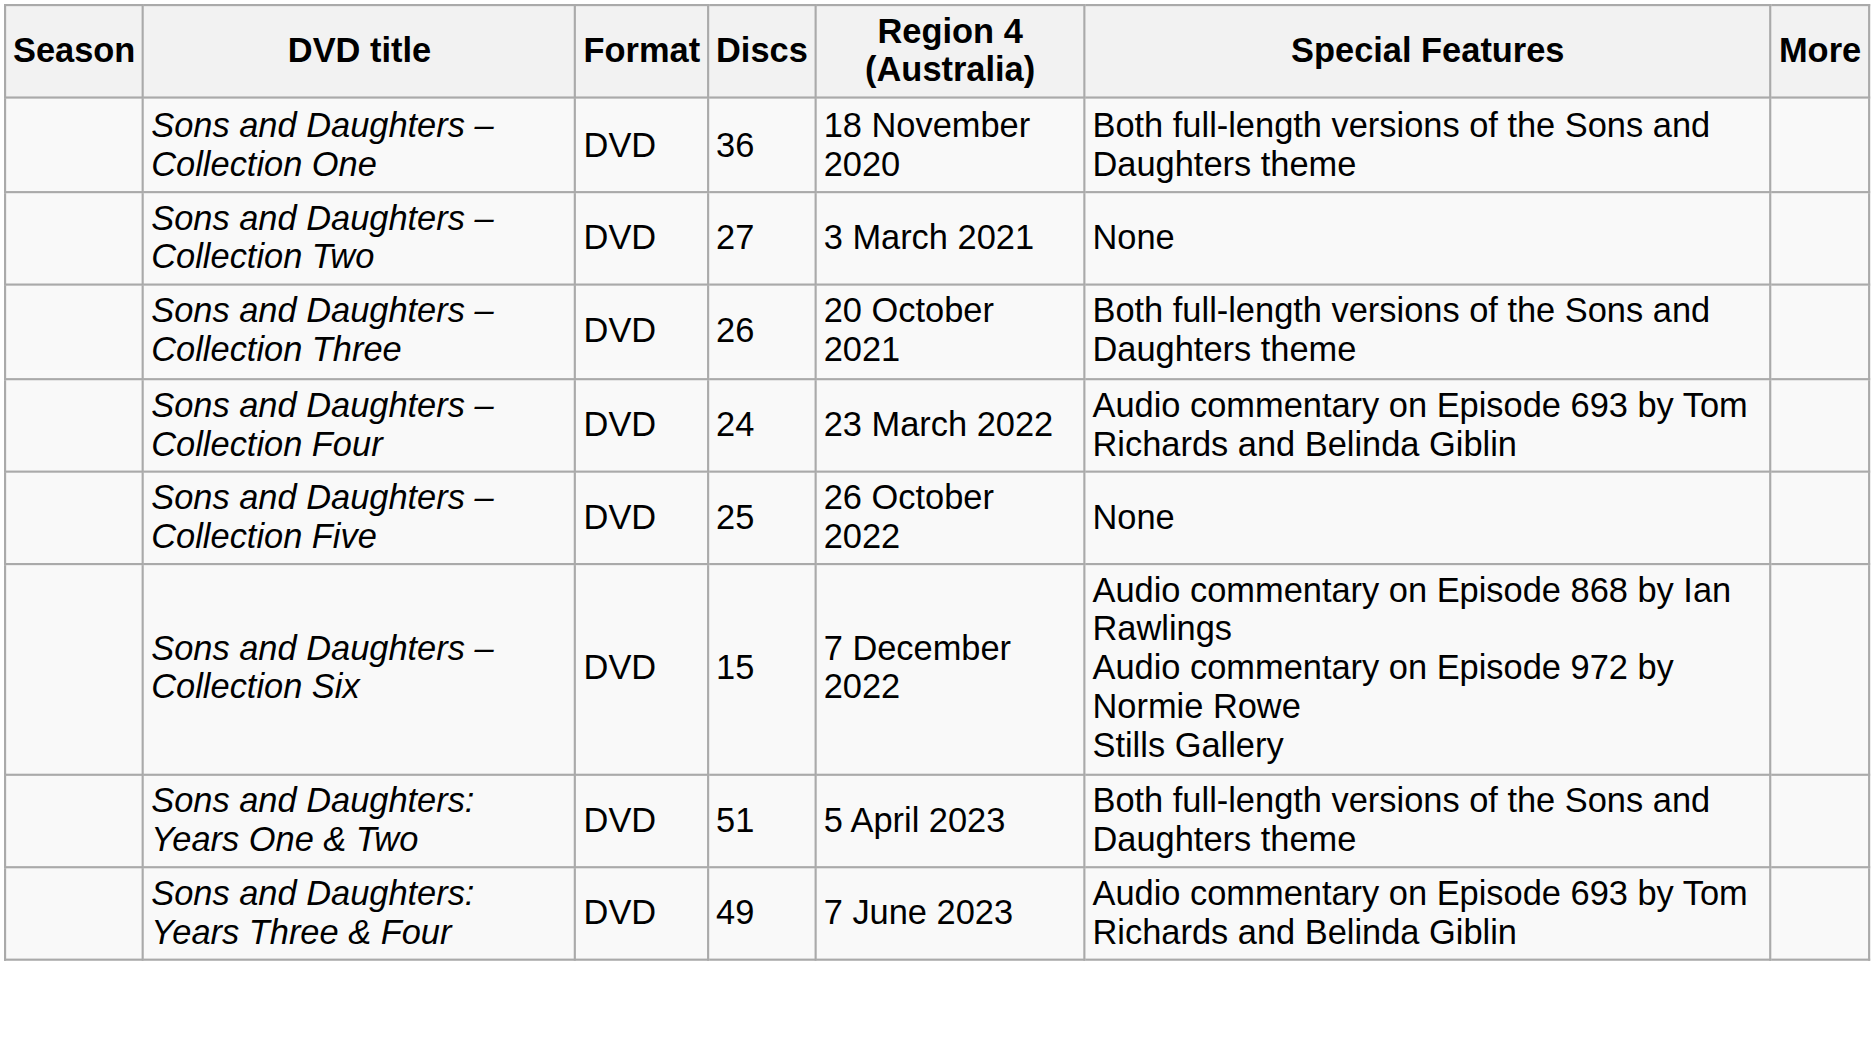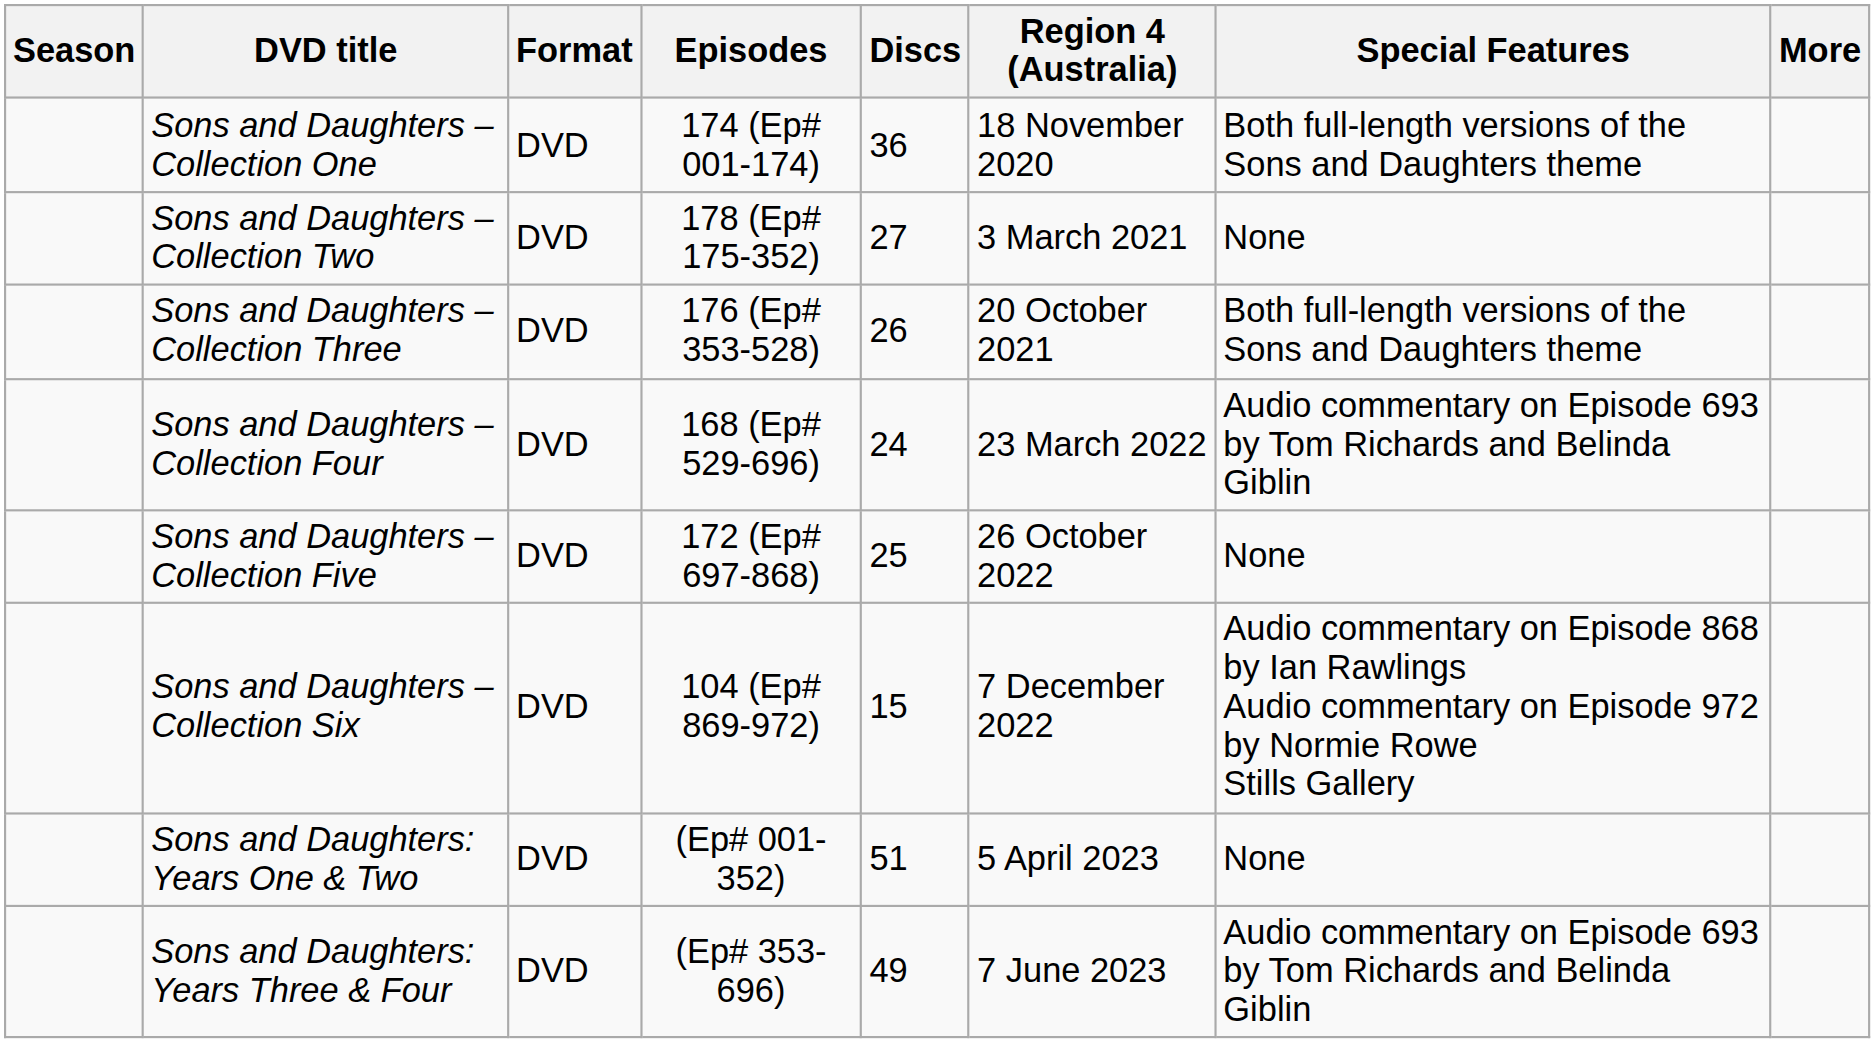+ column: Episodes | 174 (Ep# 001-174) | 178 (Ep# 175-352) | 176 (Ep# 353-528) | 168 (Ep# 529-696) | 172 (Ep# 697-868) | 104 (Ep# 869-972) | (Ep# 001-352) | (Ep# 353-696)
Sons and Daughters: Years One & Two | Special Features: Both full-length versions of the Sons and Daughters theme -> None
